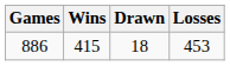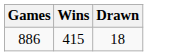- column: Losses | 453
